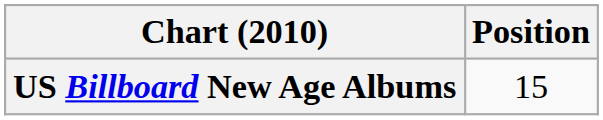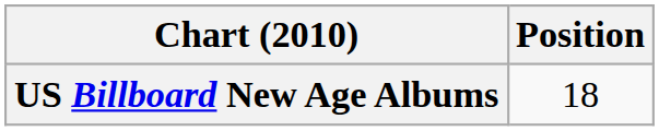US Billboard New Age Albums | Position: 15 -> 18
